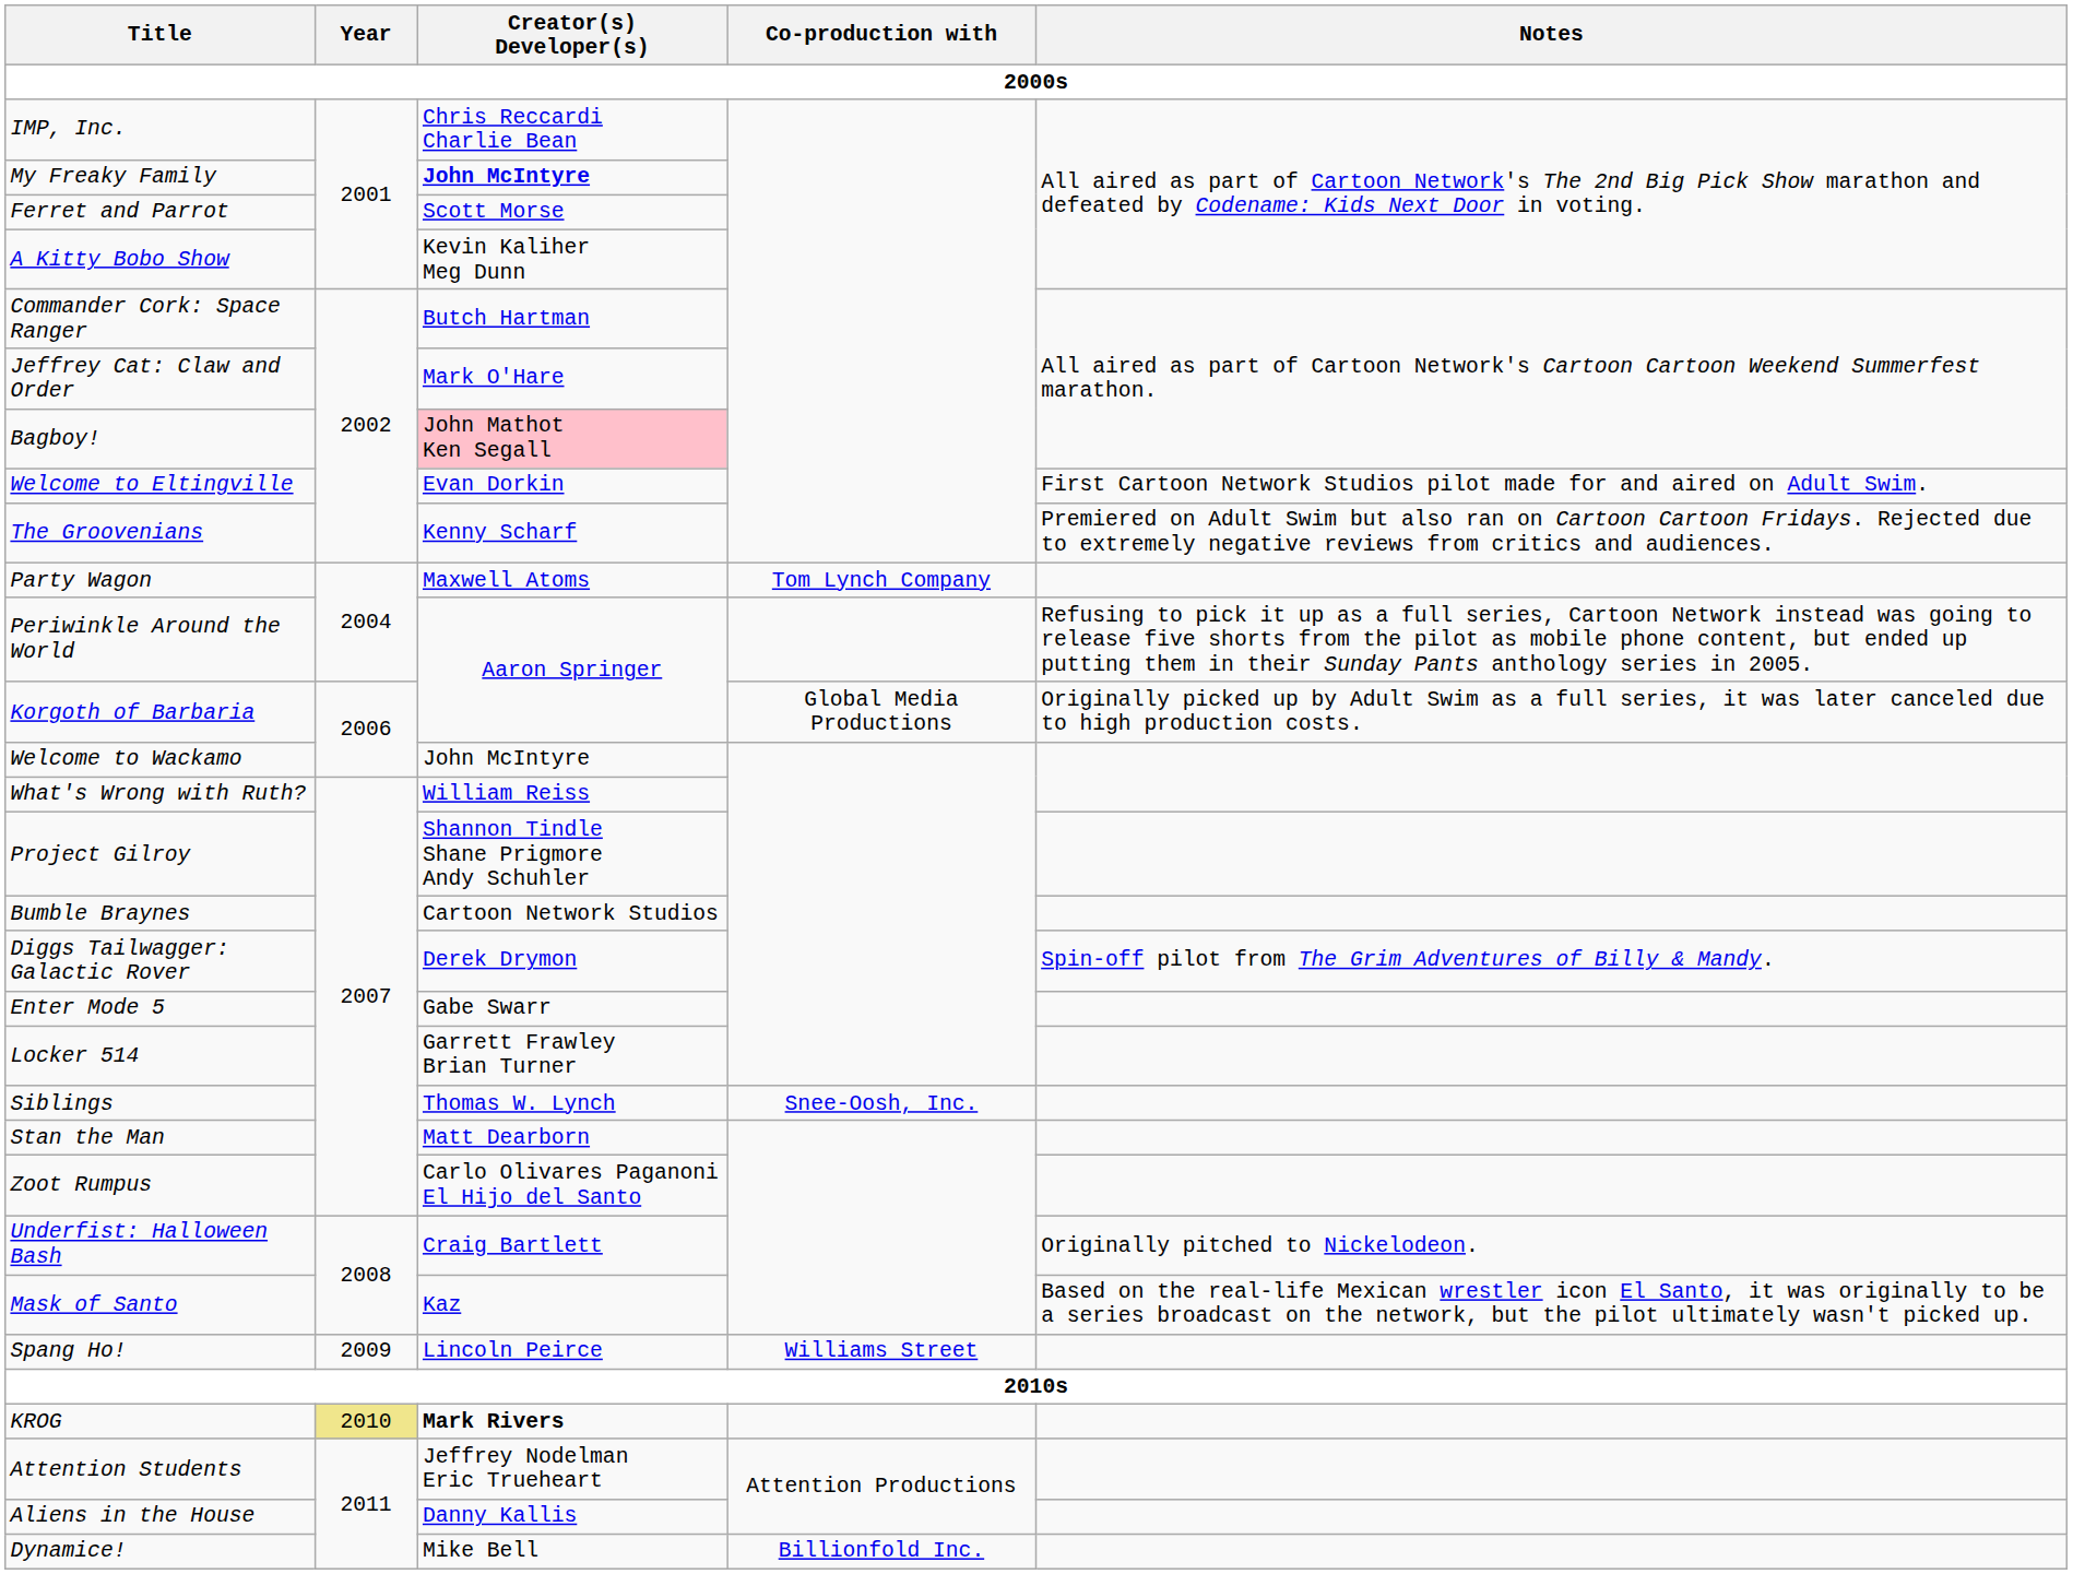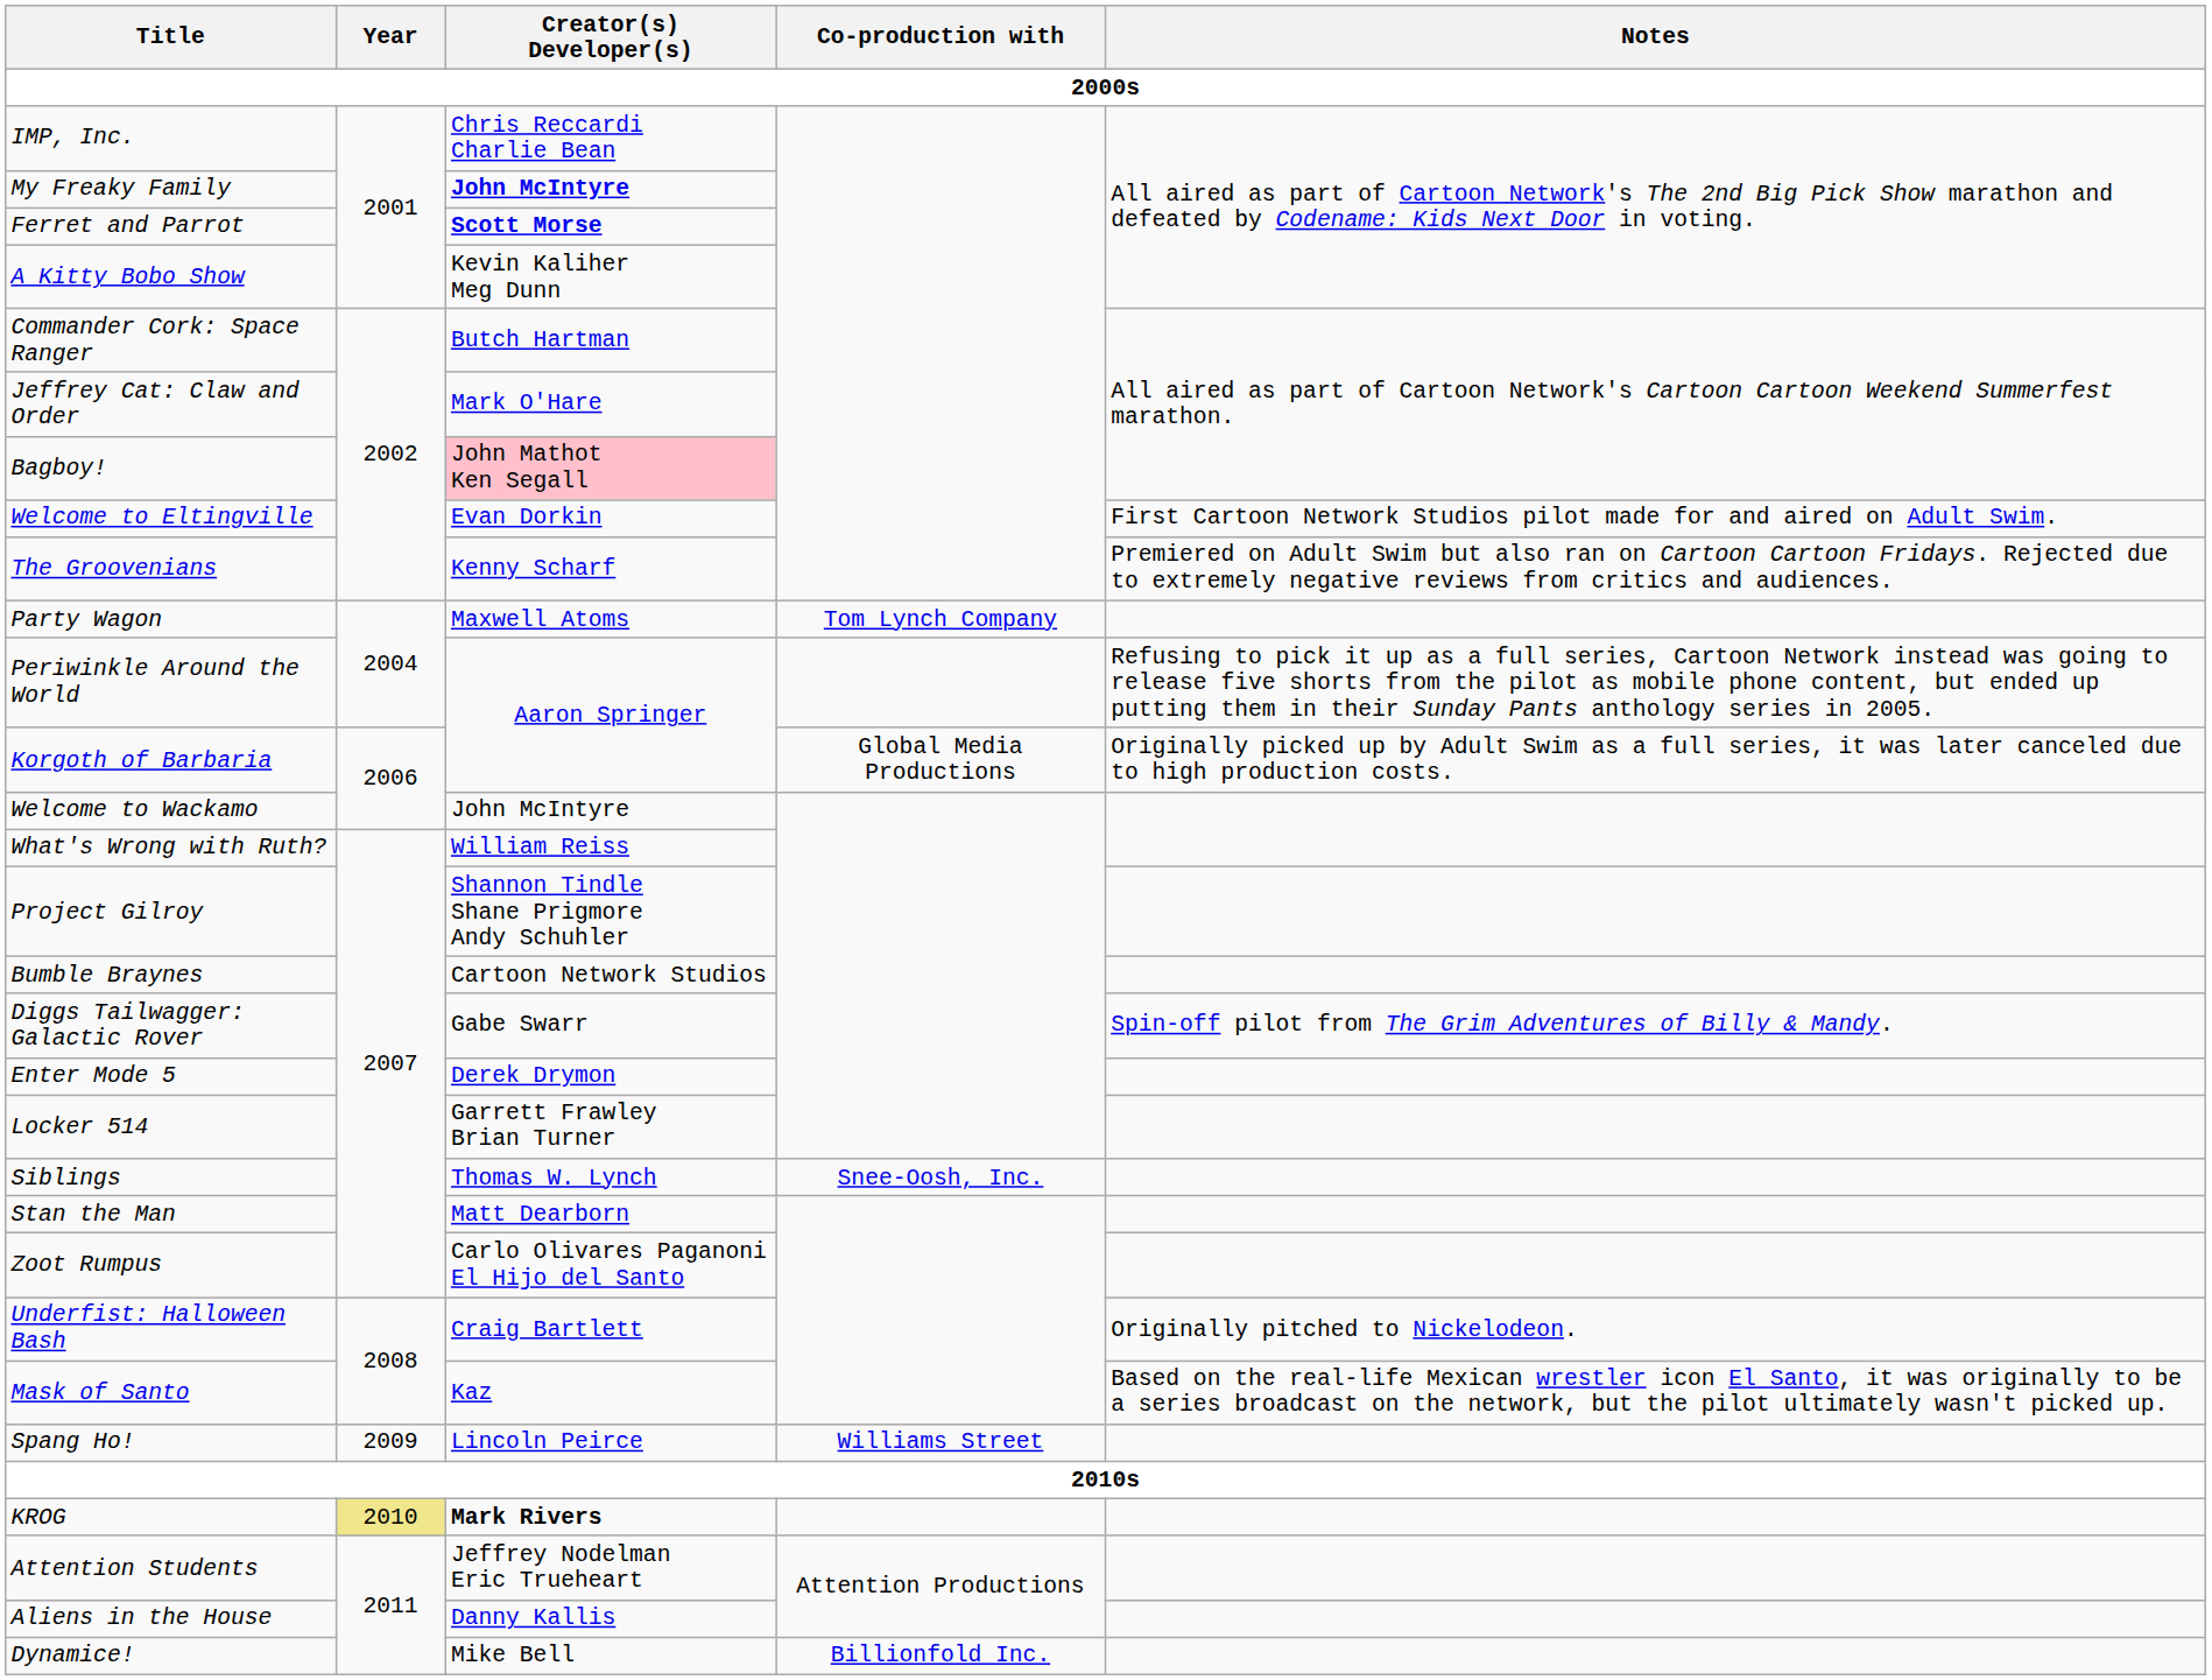Ferret and Parrot | Creator(s) Developer(s): normal -> bold
Diggs Tailwagger: Galactic Rover | Creator(s) Developer(s): Derek Drymon -> Gabe Swarr
Enter Mode 5 | Creator(s) Developer(s): Gabe Swarr -> Derek Drymon
